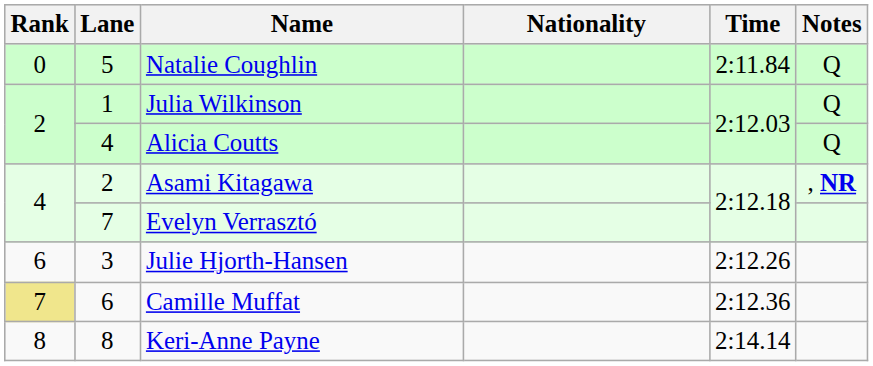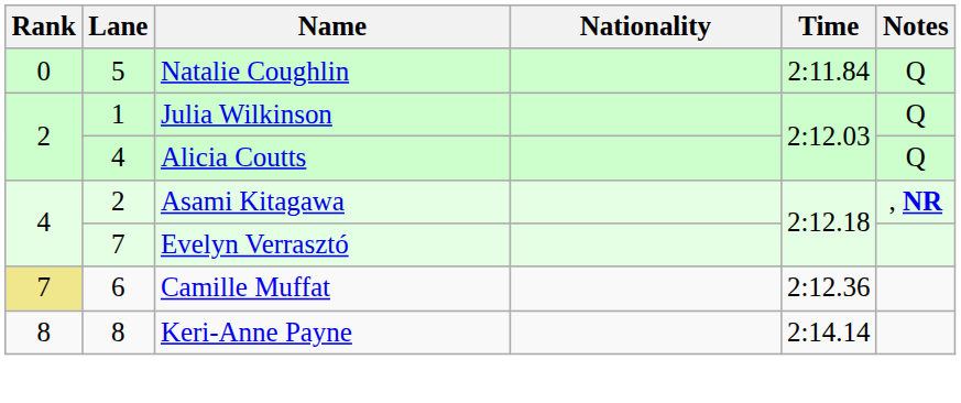- row: 6 | 3 | Julie Hjorth-Hansen | 2:12.26
